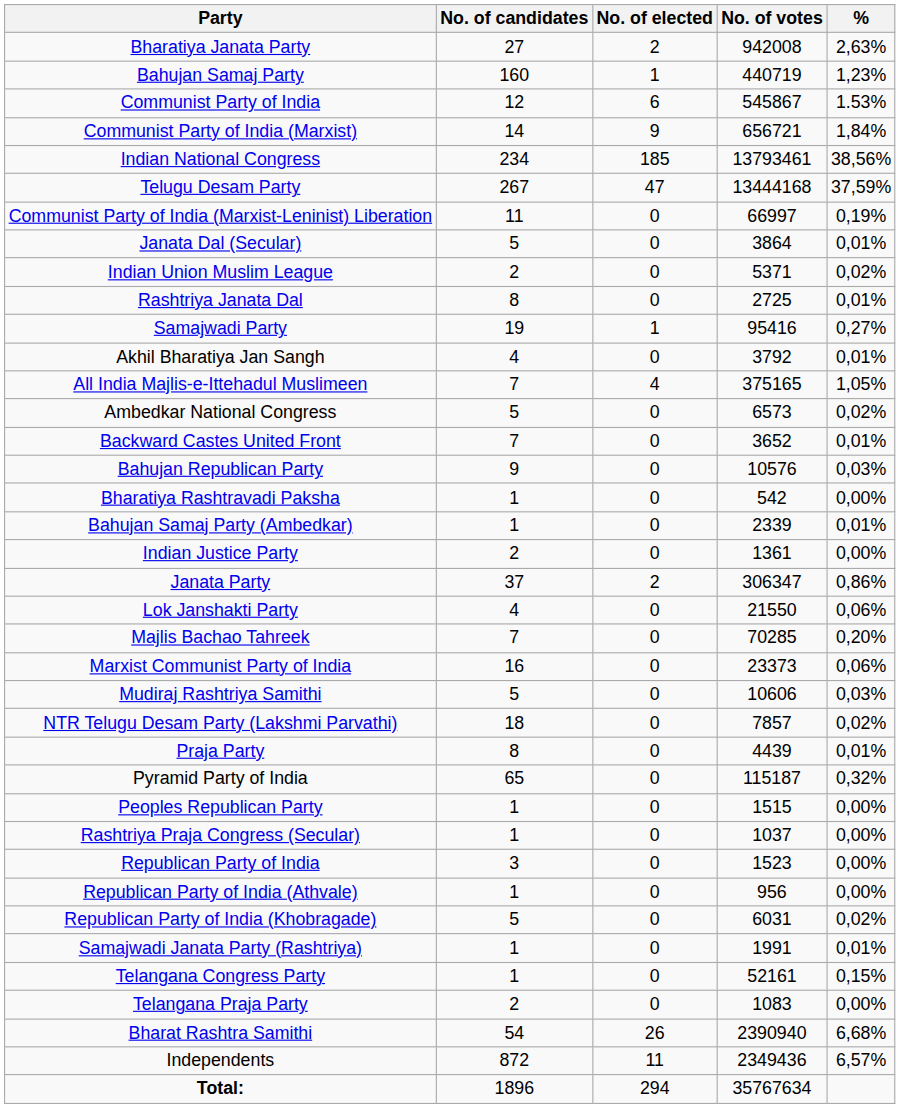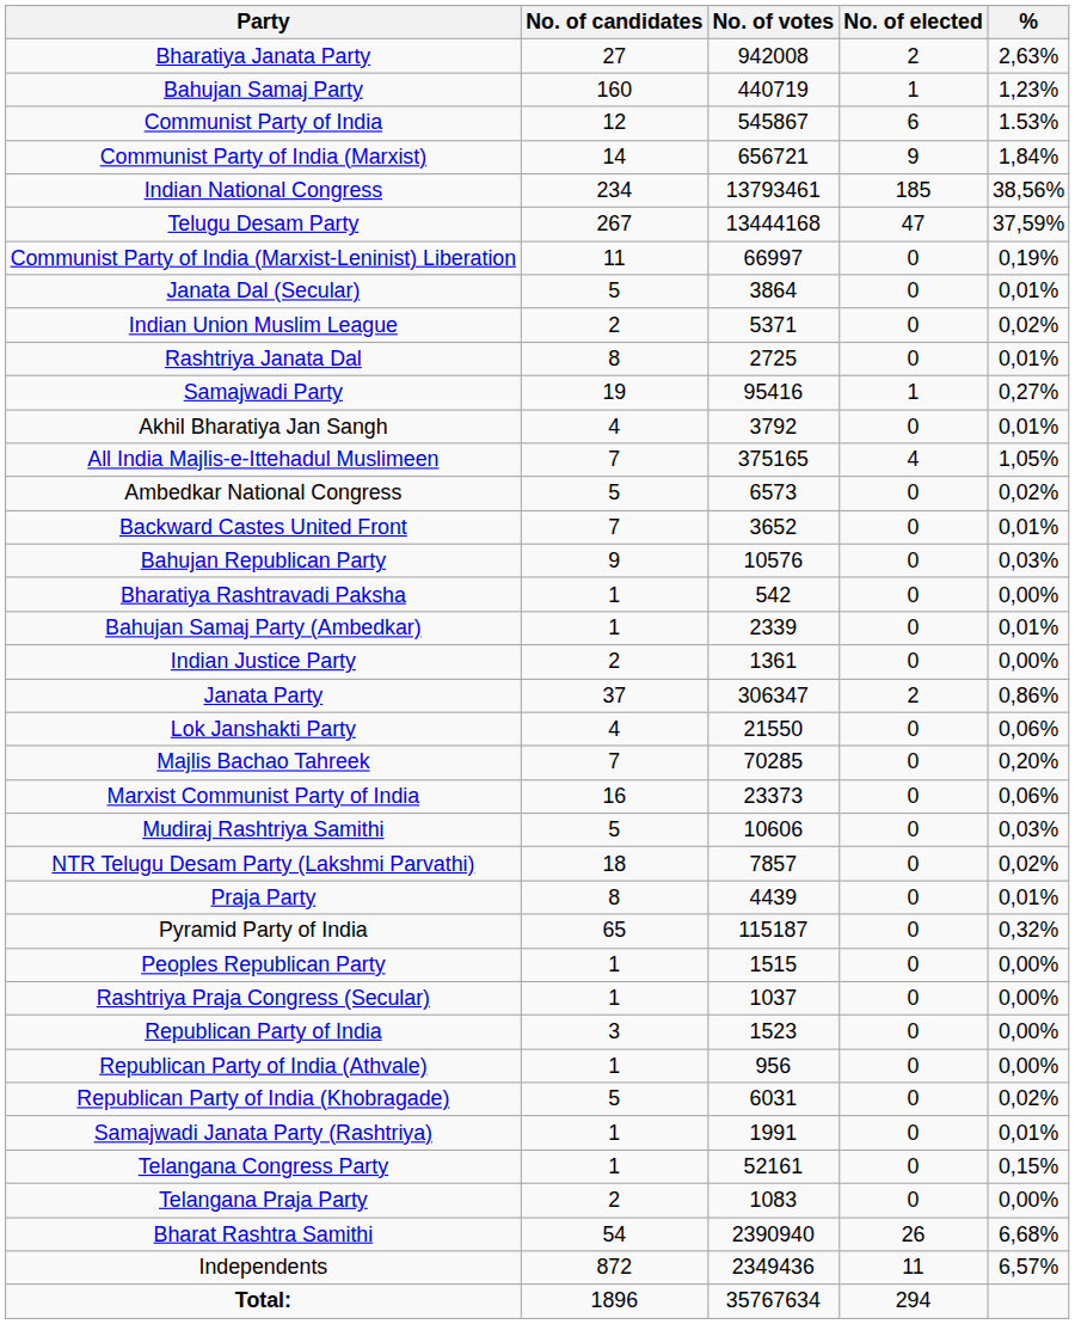columns swapped: No. of elected <-> No. of votes
